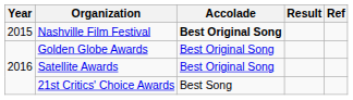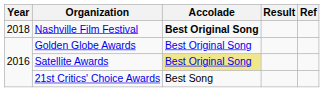Nashville Film Festival | Year: 2015 -> 2018
Satellite Awards | Accolade: no background -> khaki background
